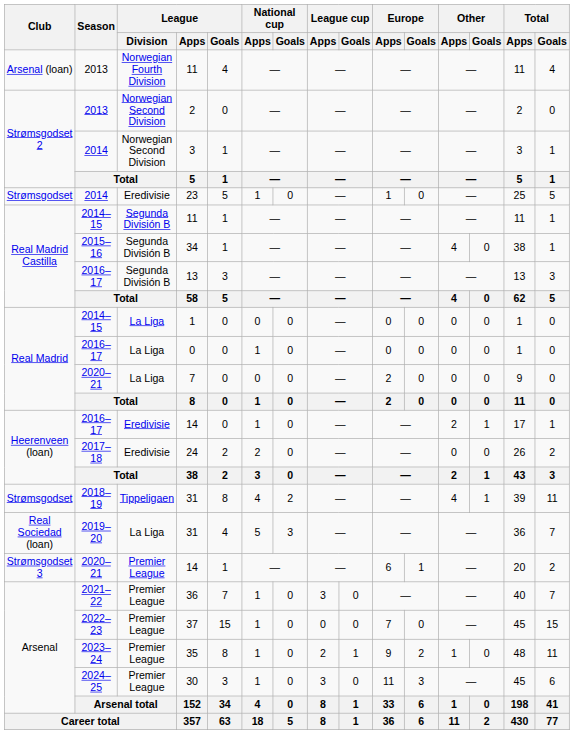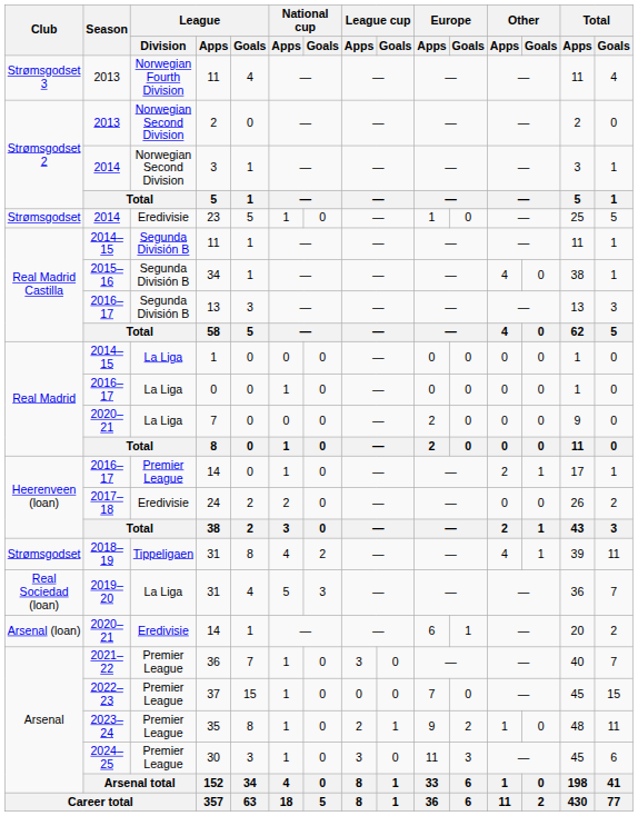2013 / 11 | Club: Arsenal (loan) -> Strømsgodset 3
2016–17 / 14 | League / Division: Eredivisie -> Premier League
2020–21 / 14 | Club: Strømsgodset 3 -> Arsenal (loan)
2020–21 / 14 | League / Division: Premier League -> Eredivisie
